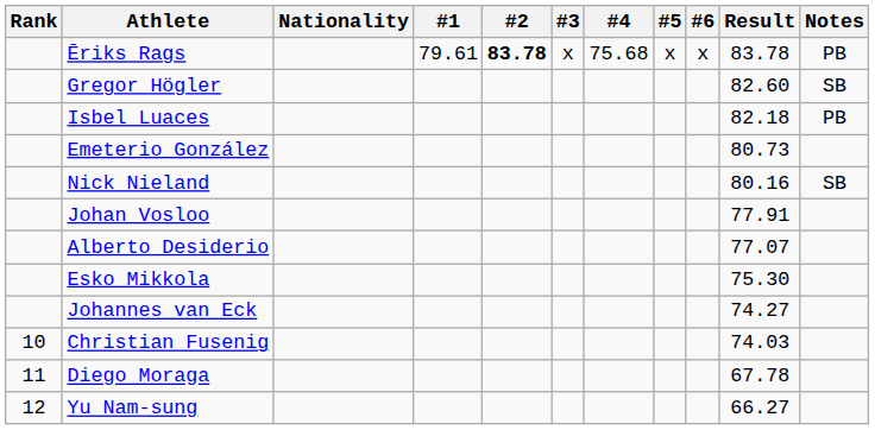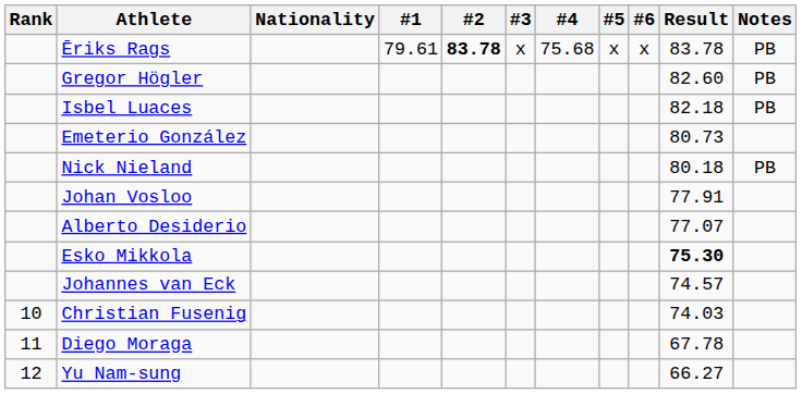Gregor Högler | Notes: SB -> PB
Nick Nieland | Result: 80.16 -> 80.18
Nick Nieland | Notes: SB -> PB
Esko Mikkola | Result: normal -> bold
Johannes van Eck | Result: 74.27 -> 74.57
